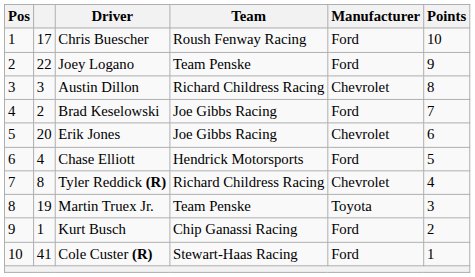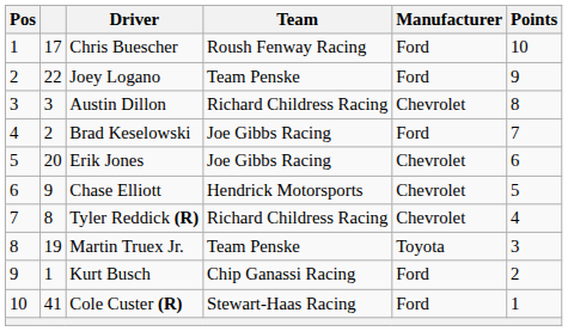Chase Elliott | column 2: 4 -> 9
Chase Elliott | Manufacturer: Ford -> Chevrolet
